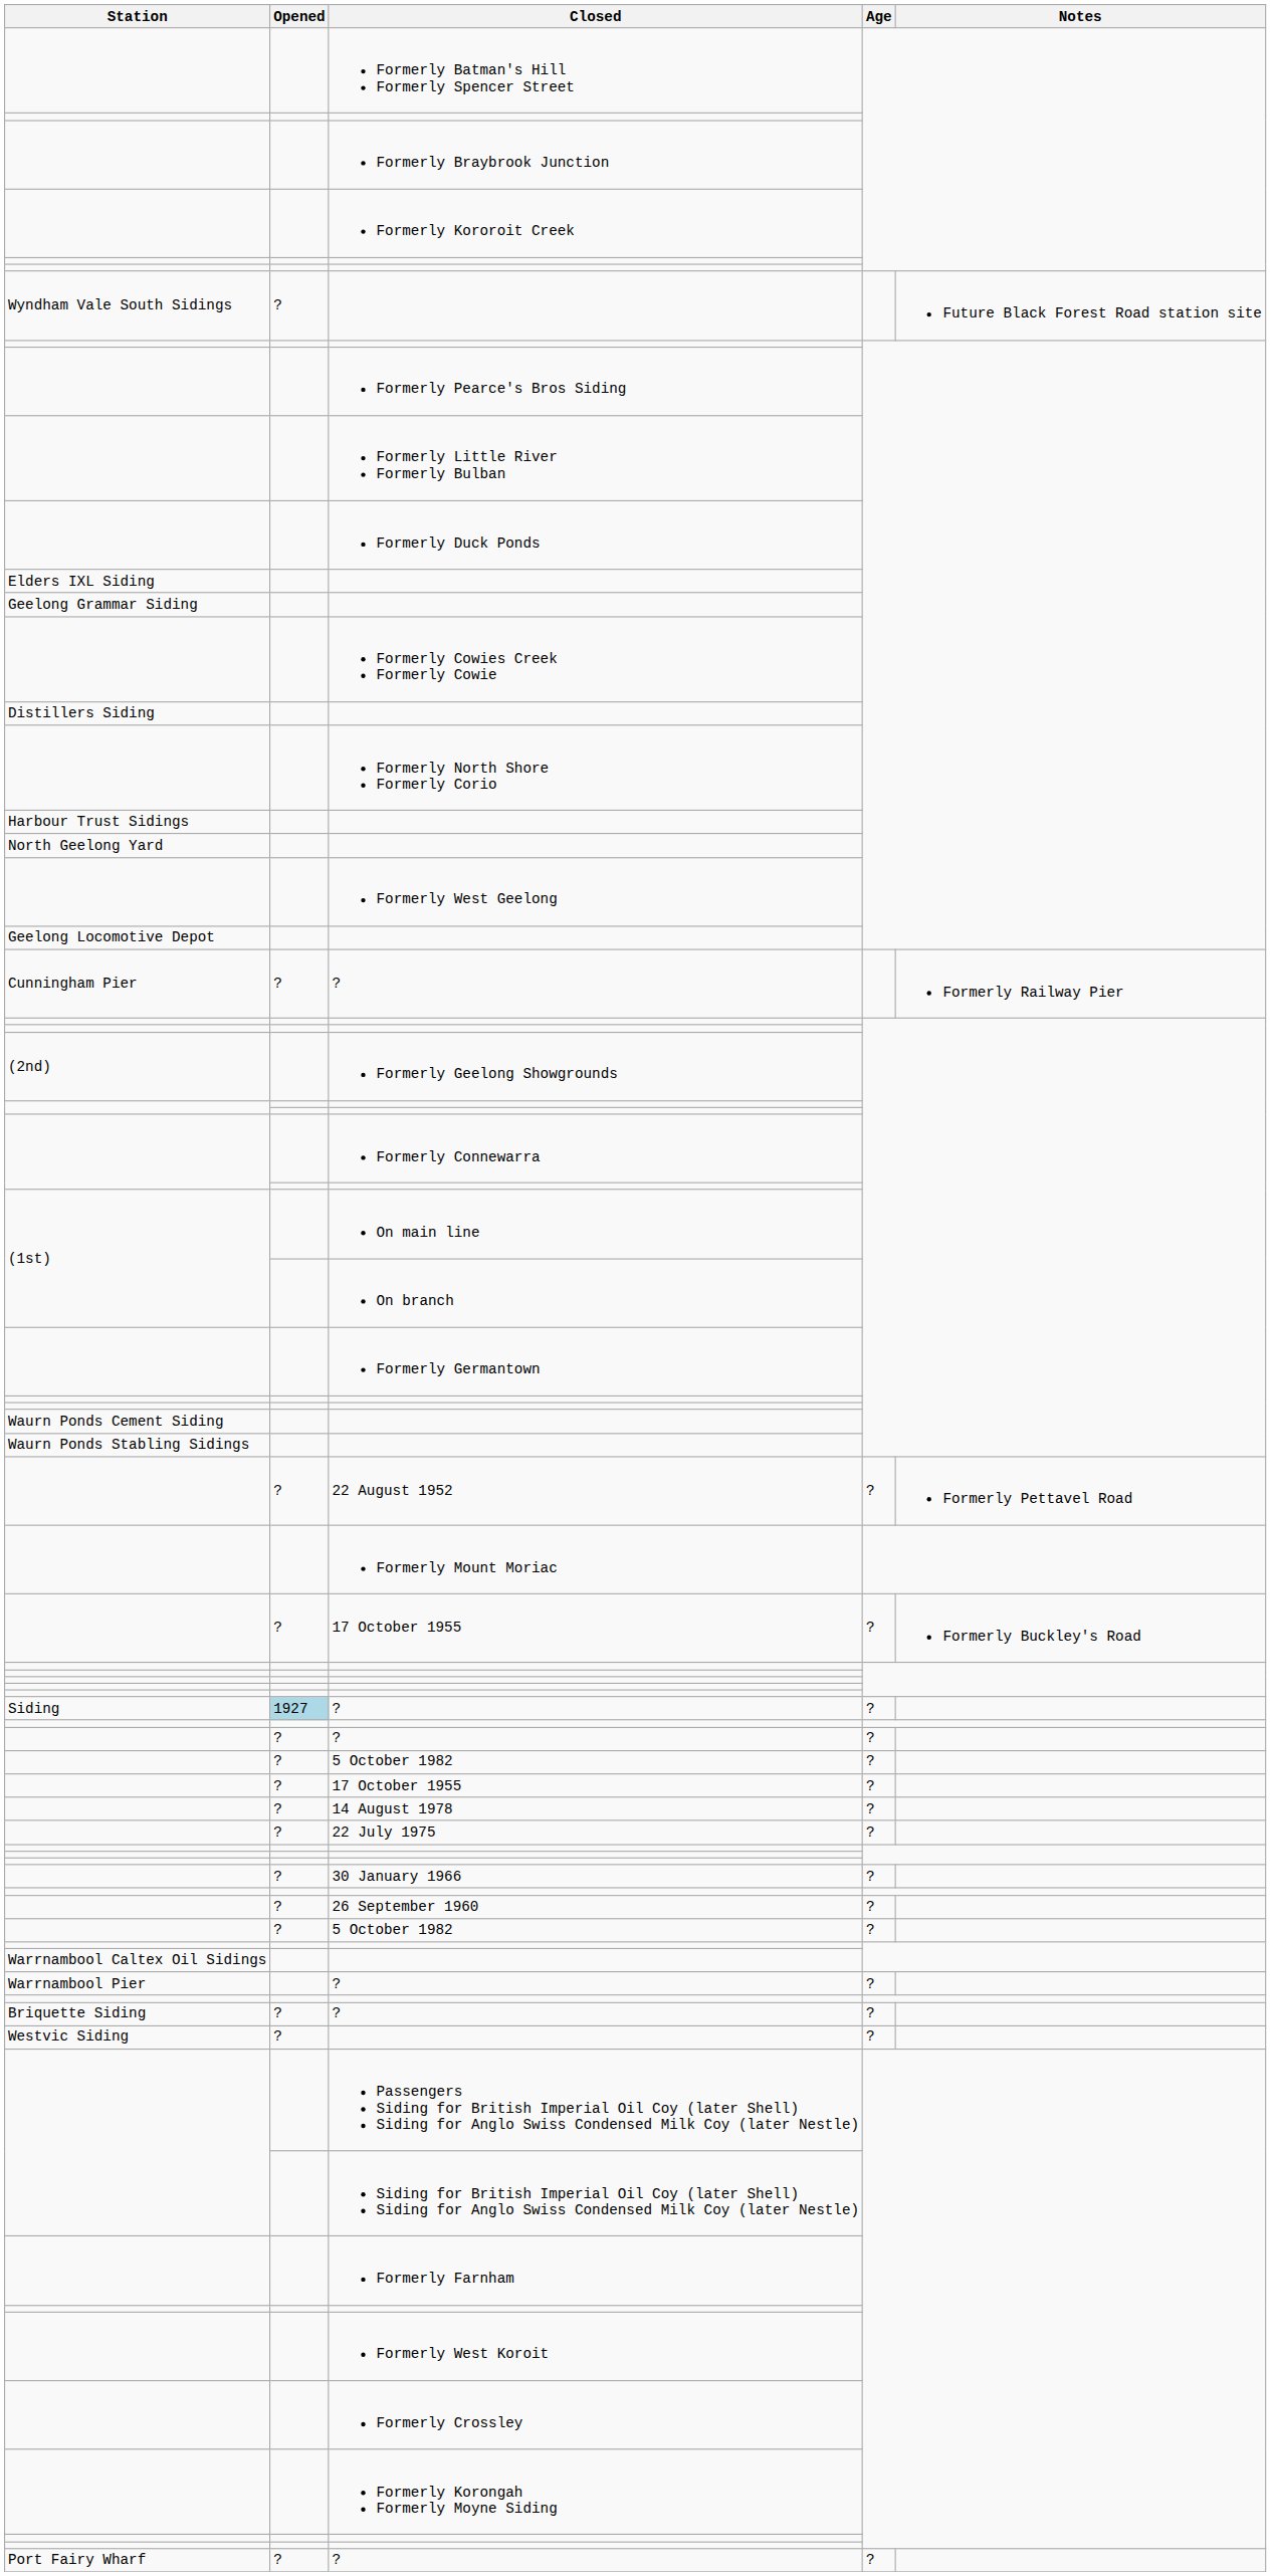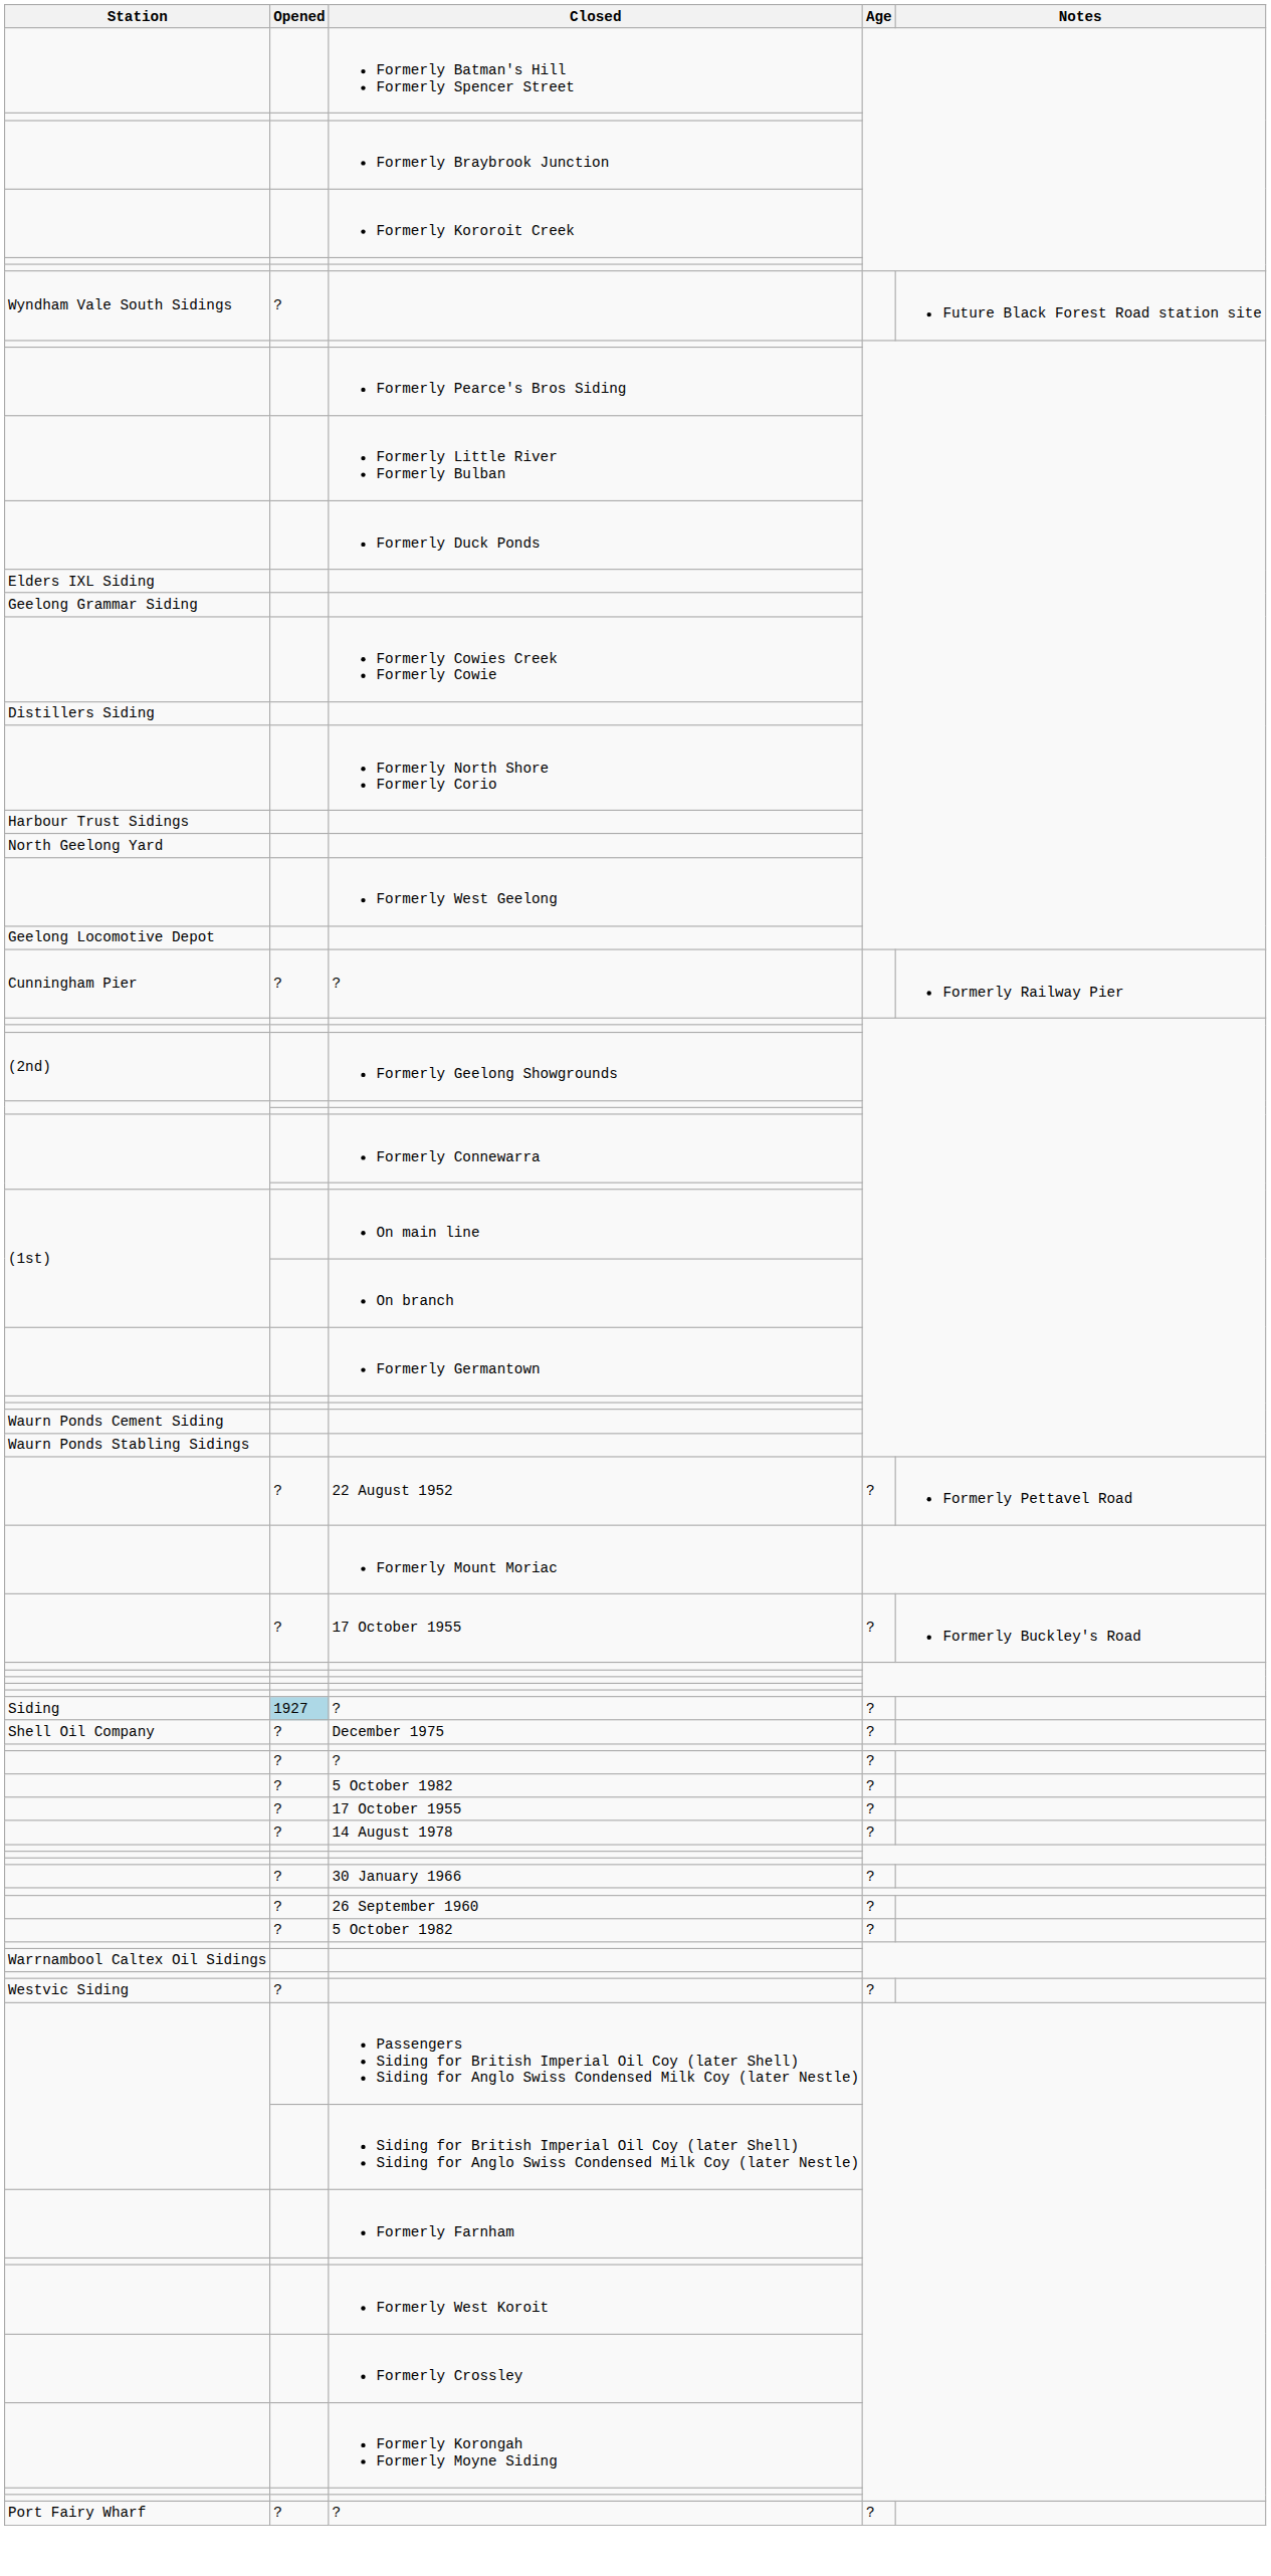+ row: Shell Oil Company | ? | December 1975 | ?
- row: ? | 22 July 1975 | ?
- row: Warrnambool Pier | ? | ?
- row: Briquette Siding | ? | ? | ?
